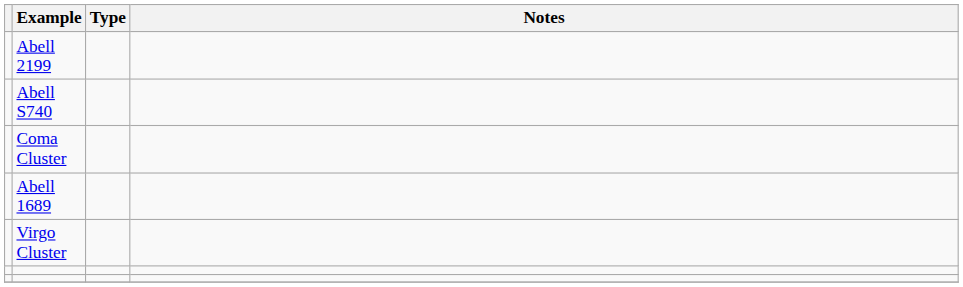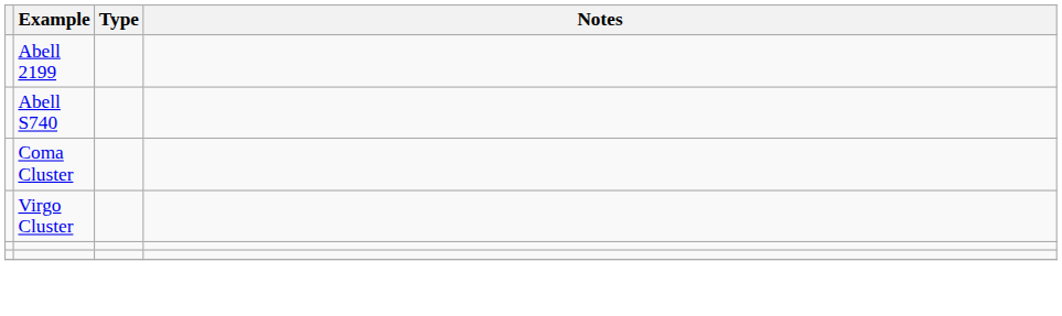- row: Abell 1689
